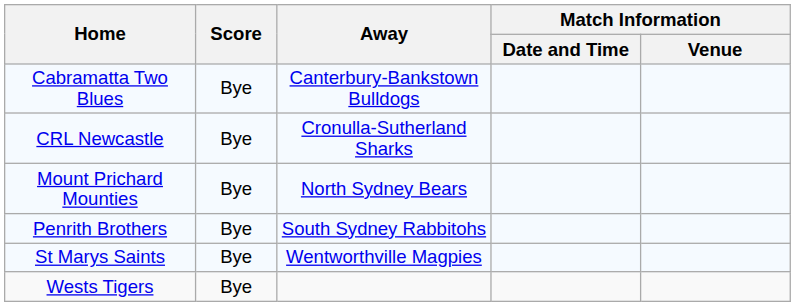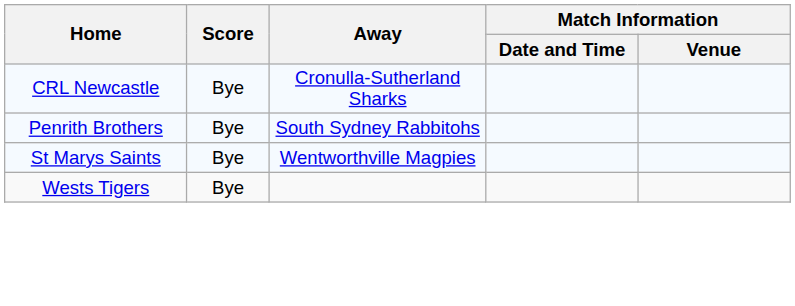- row: Cabramatta Two Blues | Bye | Canterbury-Bankstown Bulldogs
- row: Mount Prichard Mounties | Bye | North Sydney Bears
